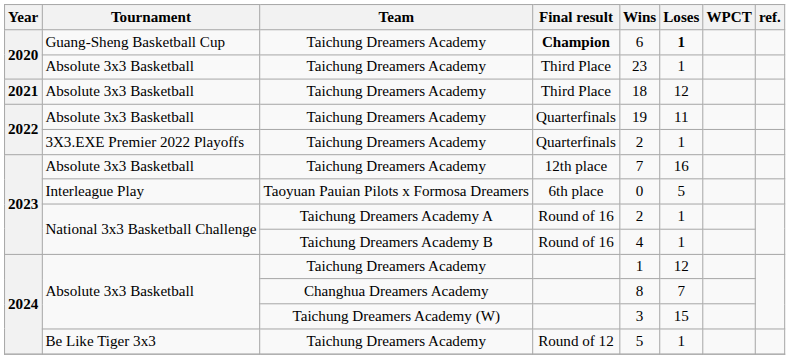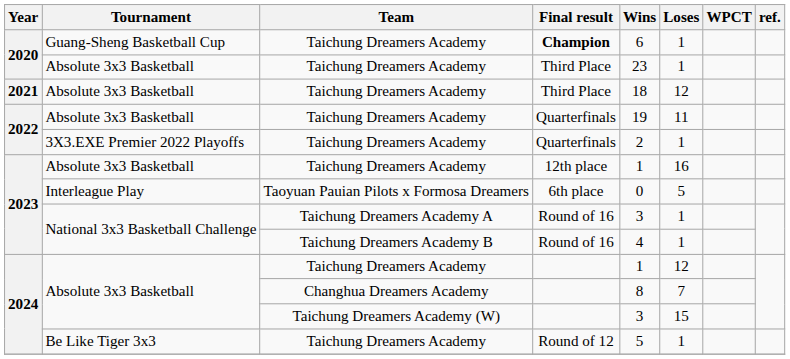Champion | Loses: bold -> normal
12th place | Wins: 7 -> 1
Taichung Dreamers Academy A / Round of 16 | Wins: 2 -> 3
